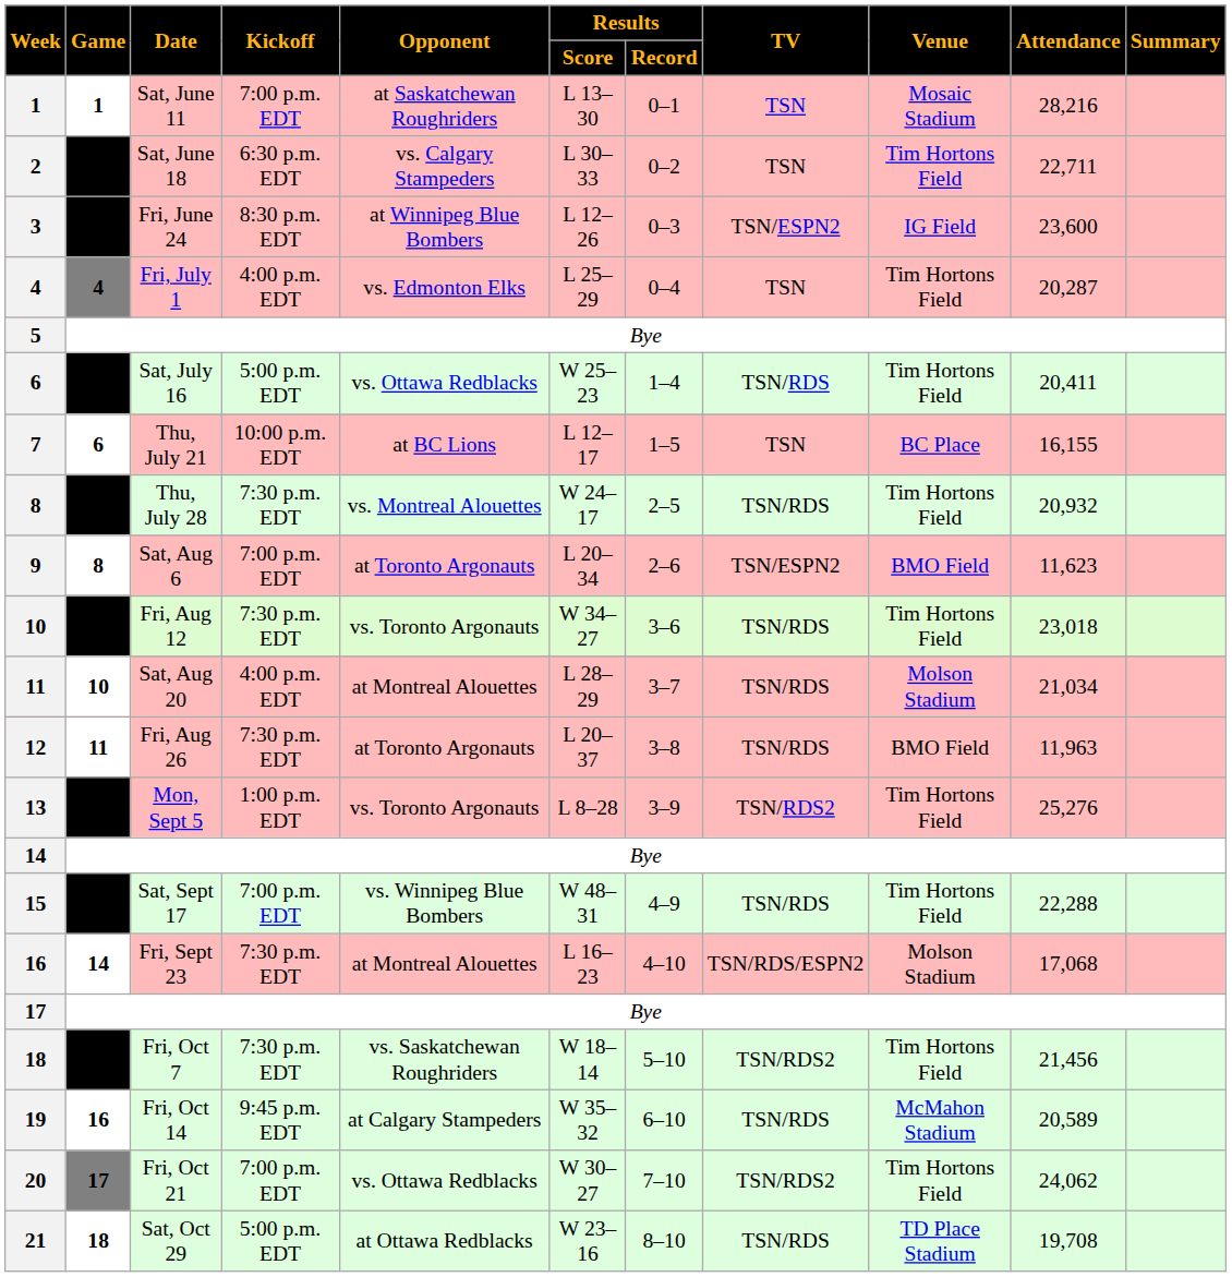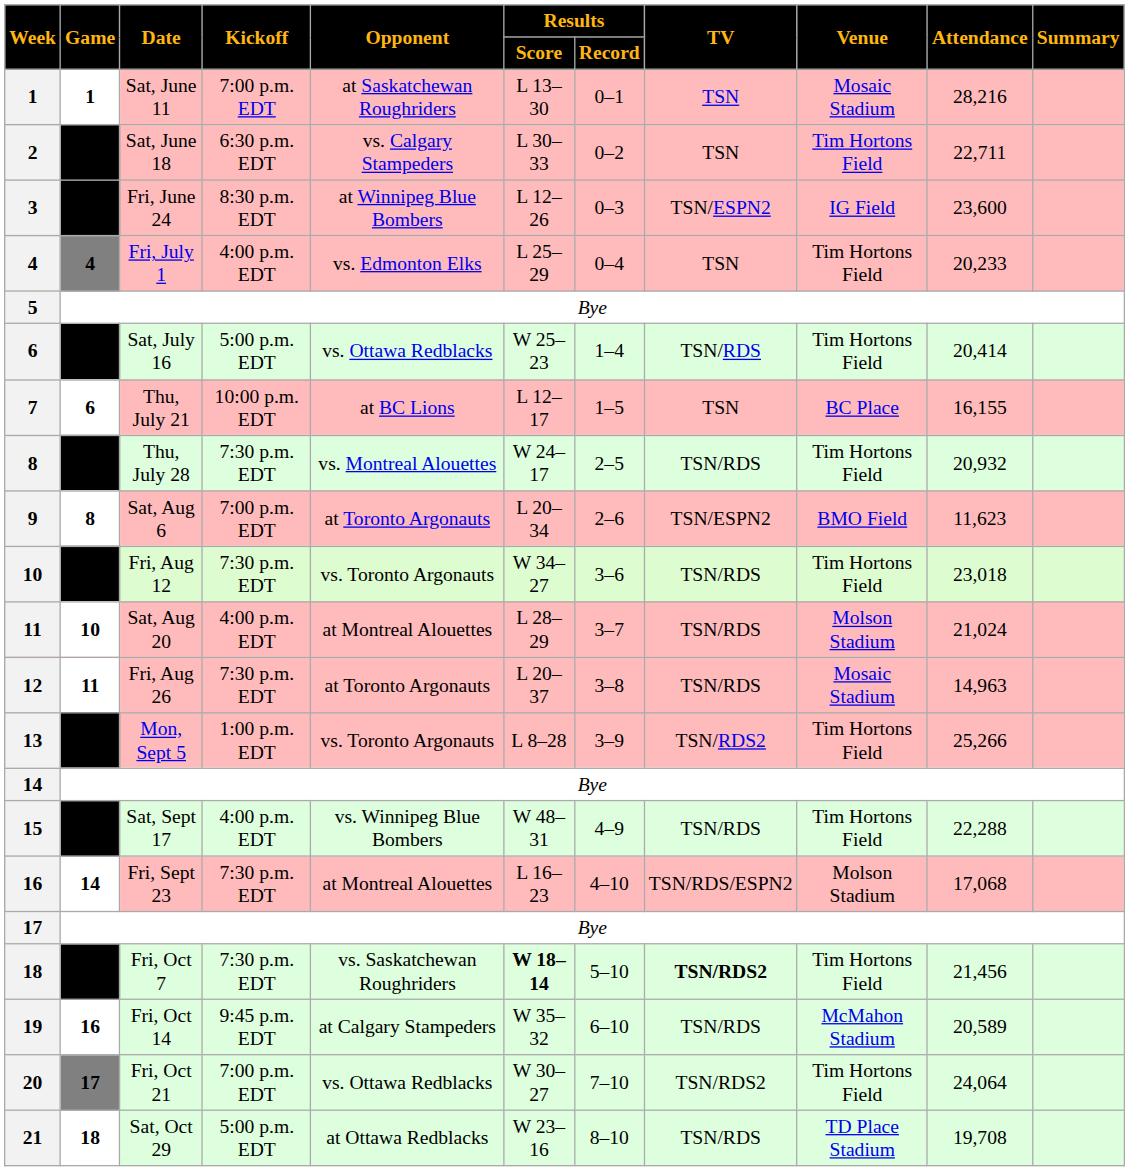Fri, July 1 | Attendance: 20,287 -> 20,233
Sat, July 16 | Attendance: 20,411 -> 20,414
Sat, Aug 20 | Attendance: 21,034 -> 21,024
Fri, Aug 26 | Venue: BMO Field -> Mosaic Stadium
Fri, Aug 26 | Attendance: 11,963 -> 14,963
Mon, Sept 5 | Attendance: 25,276 -> 25,266
Sat, Sept 17 | Kickoff: 7:00 p.m. EDT -> 4:00 p.m. EDT
Fri, Oct 7 | Results / Score: normal -> bold
Fri, Oct 7 | TV: normal -> bold
Fri, Oct 21 | Attendance: 24,062 -> 24,064
